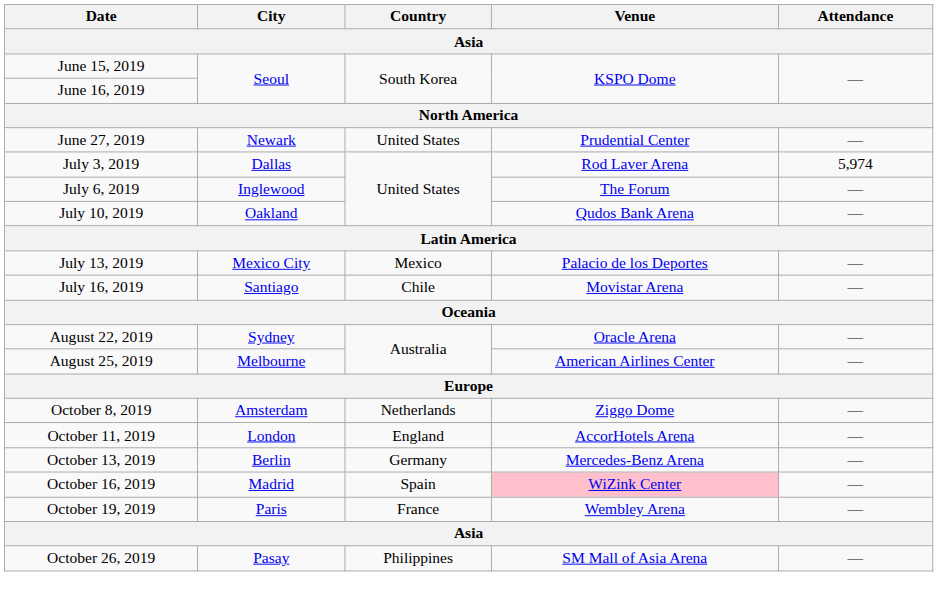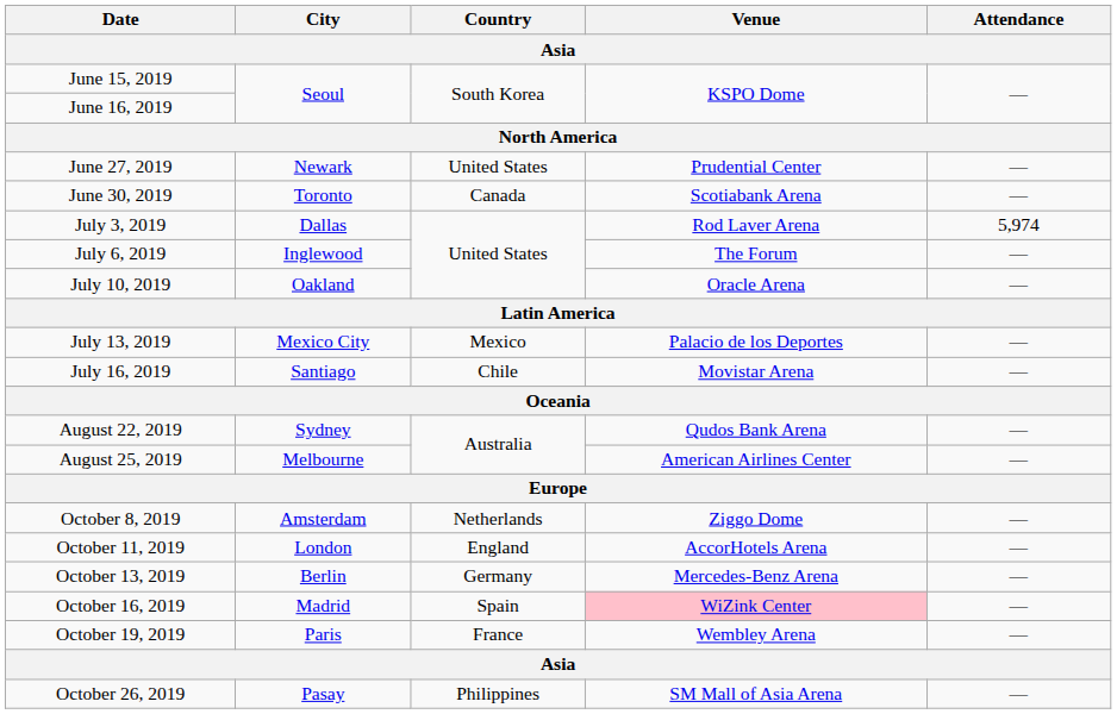+ row: June 30, 2019 | Toronto | Canada | Scotiabank Arena | —
July 10, 2019 | Venue: Qudos Bank Arena -> Oracle Arena
August 22, 2019 | Venue: Oracle Arena -> Qudos Bank Arena
